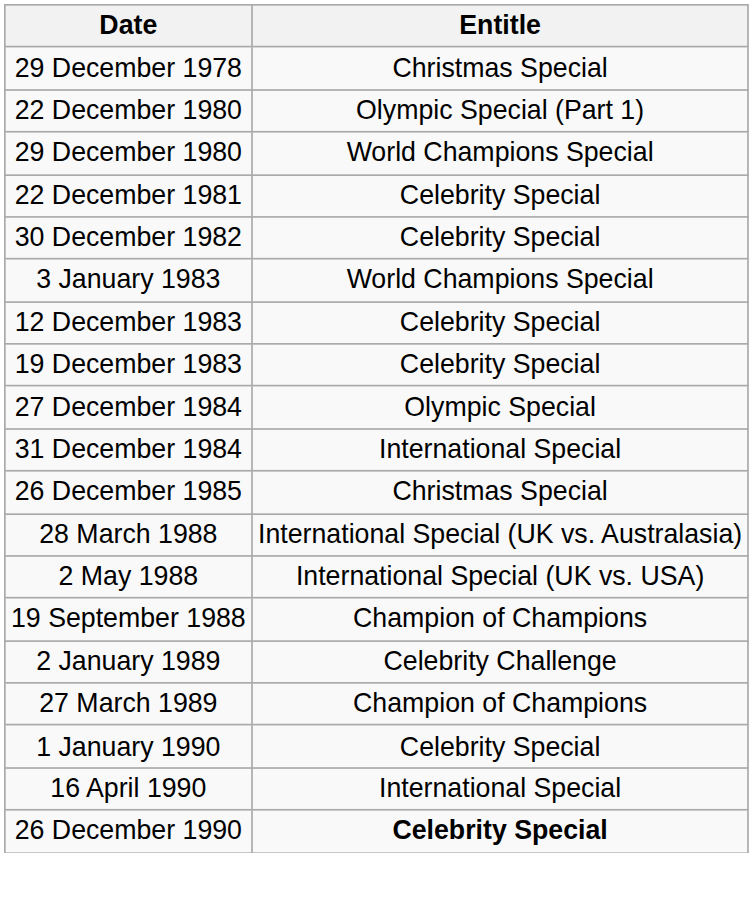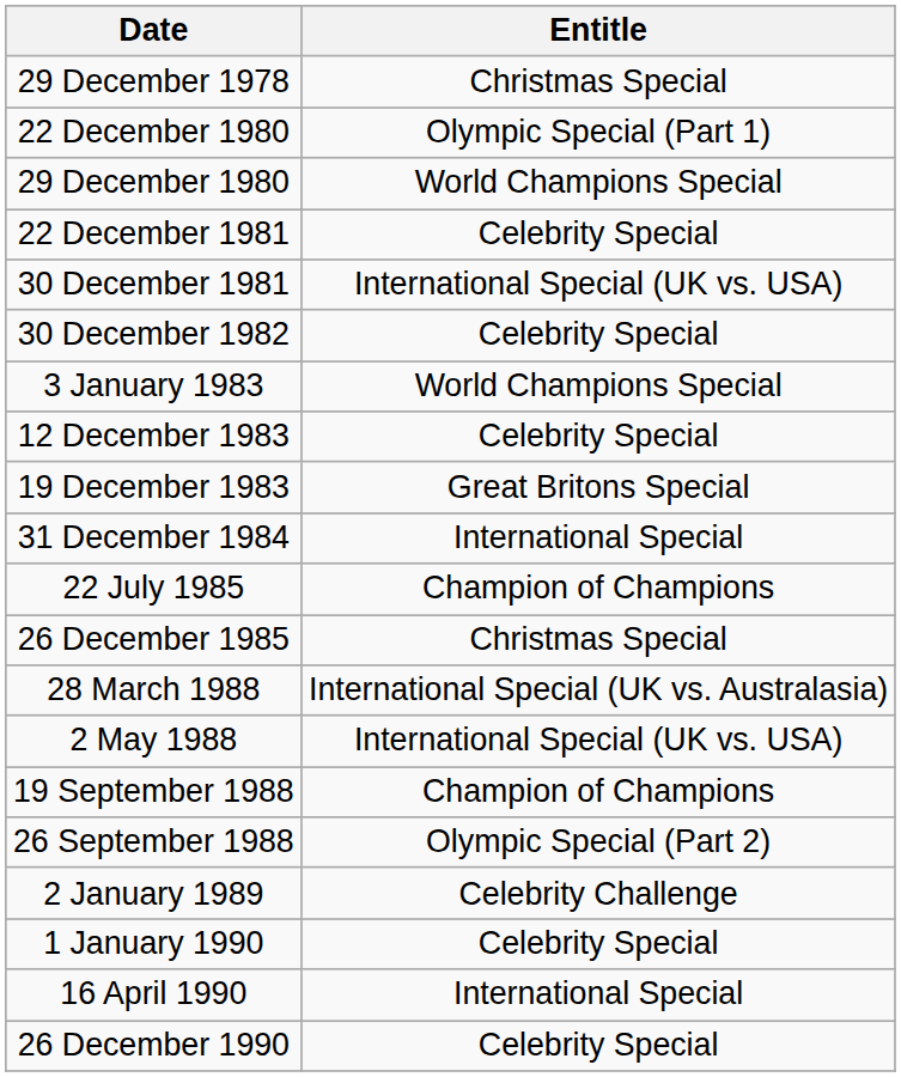+ row: 30 December 1981 | International Special (UK vs. USA)
19 December 1983 | Entitle: Celebrity Special -> Great Britons Special
- row: 27 December 1984 | Olympic Special
+ row: 22 July 1985 | Champion of Champions
+ row: 26 September 1988 | Olympic Special (Part 2)
- row: 27 March 1989 | Champion of Champions
26 December 1990 | Entitle: bold -> normal
